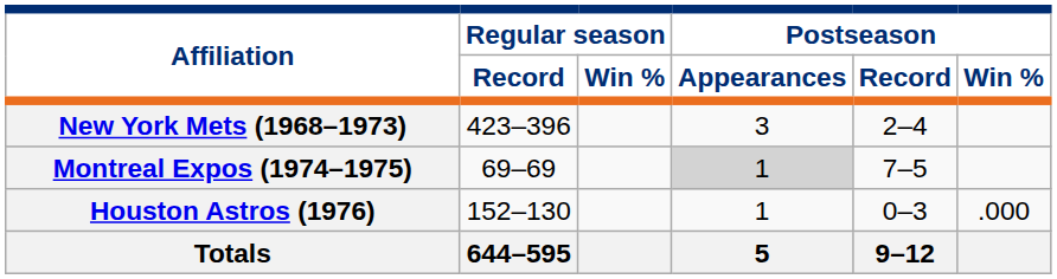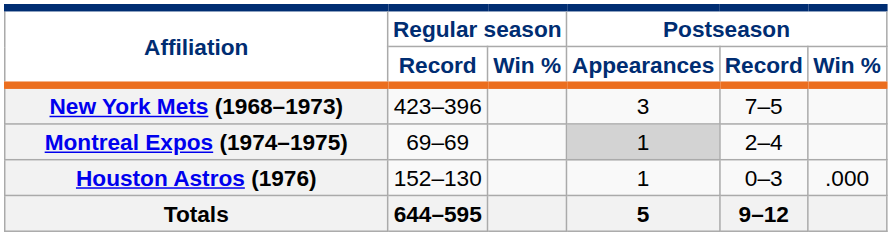New York Mets (1968–1973) | Postseason / Record: 2–4 -> 7–5
Montreal Expos (1974–1975) | Postseason / Record: 7–5 -> 2–4
